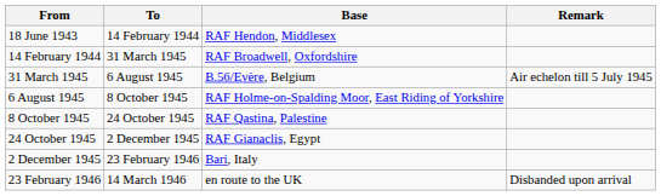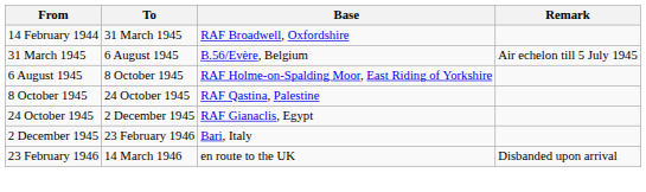- row: 18 June 1943 | 14 February 1944 | RAF Hendon, Middlesex
